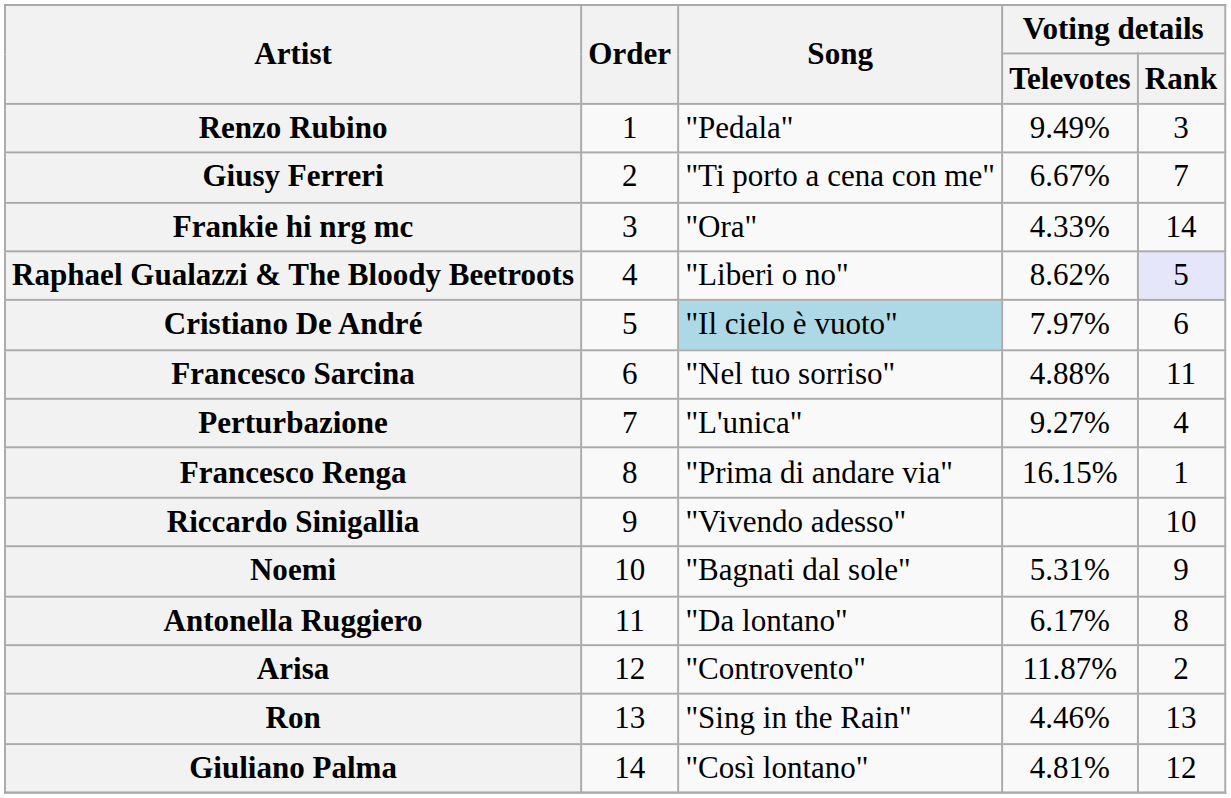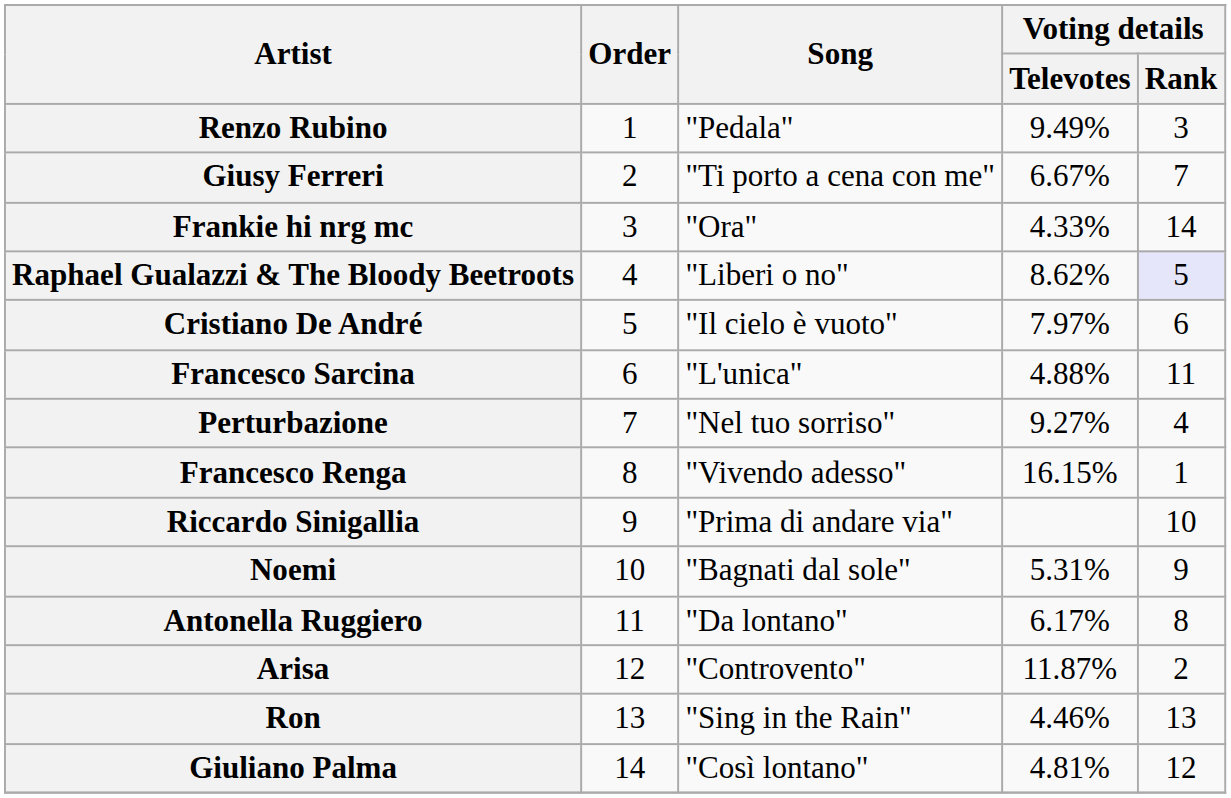Cristiano De André | Song: lightblue background -> no background
Francesco Sarcina | Song: "Nel tuo sorriso" -> "L'unica"
Perturbazione | Song: "L'unica" -> "Nel tuo sorriso"
Francesco Renga | Song: "Prima di andare via" -> "Vivendo adesso"
Riccardo Sinigallia | Song: "Vivendo adesso" -> "Prima di andare via"
